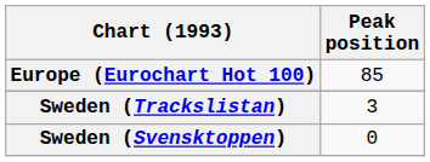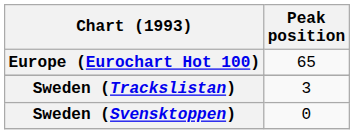Europe (Eurochart Hot 100) | Peak position: 85 -> 65
